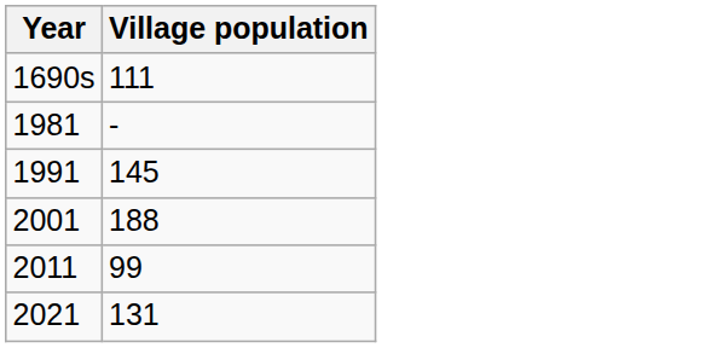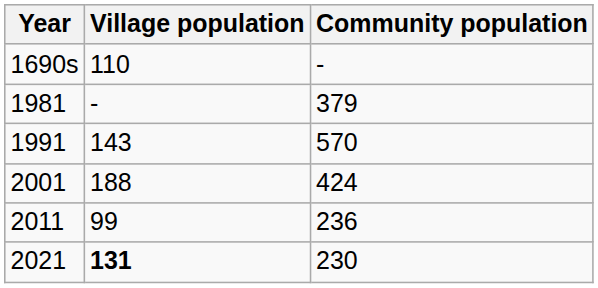+ column: Community population | - | 379 | 570 | 424 | 236 | 230
1690s | Village population: 111 -> 110
1991 | Village population: 145 -> 143
2021 | Village population: normal -> bold
